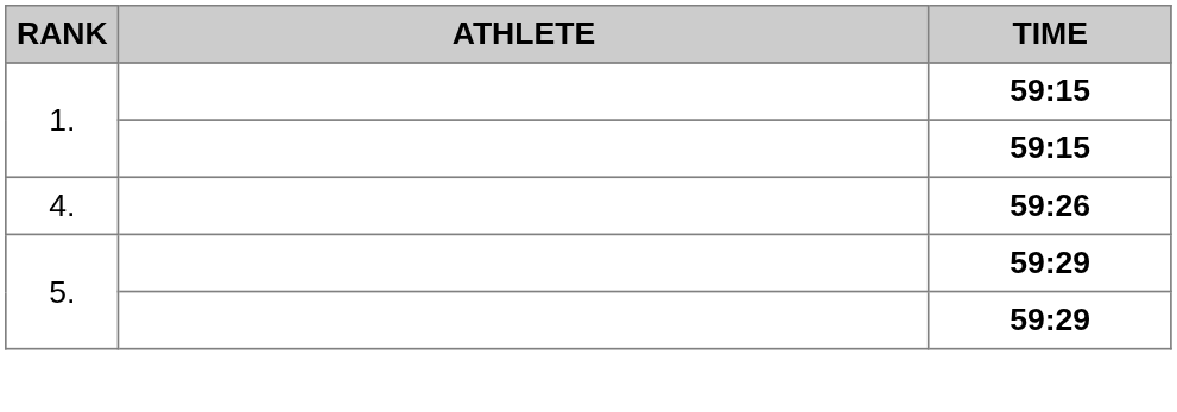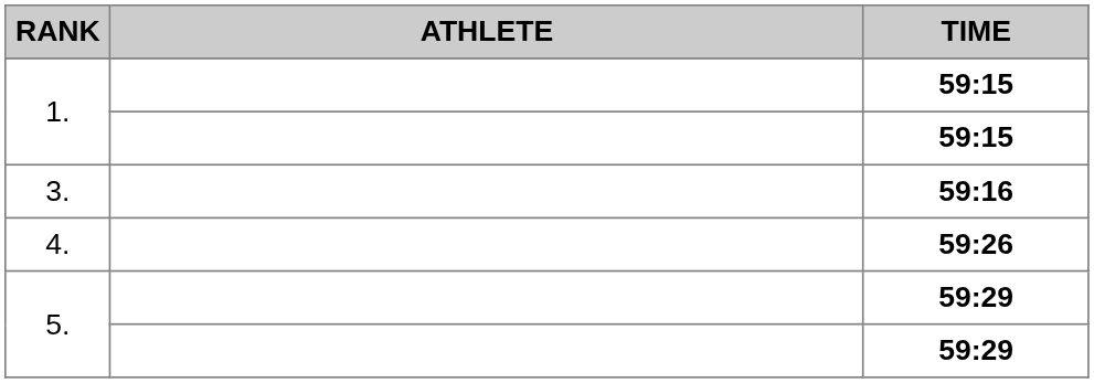+ row: 3. | 59:16
